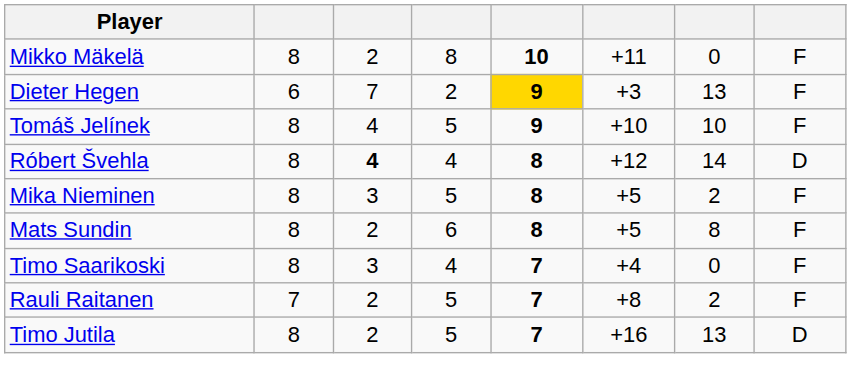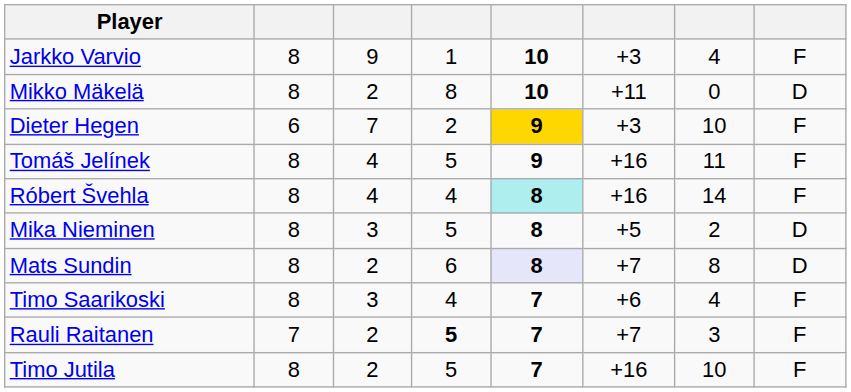+ row: Jarkko Varvio | 8 | 9 | 1 | 10 | +3 | 4 | F
Mikko Mäkelä | column 8: F -> D
Dieter Hegen | column 7: 13 -> 10
Tomáš Jelínek | column 6: +10 -> +16
Tomáš Jelínek | column 7: 10 -> 11
Róbert Švehla | column 3: bold -> normal
Róbert Švehla | column 5: no background -> paleturquoise background
Róbert Švehla | column 6: +12 -> +16
Róbert Švehla | column 8: D -> F
Mika Nieminen | column 8: F -> D
Mats Sundin | column 5: no background -> lavender background
Mats Sundin | column 6: +5 -> +7
Mats Sundin | column 8: F -> D
Timo Saarikoski | column 6: +4 -> +6
Timo Saarikoski | column 7: 0 -> 4
Rauli Raitanen | column 4: normal -> bold
Rauli Raitanen | column 6: +8 -> +7
Rauli Raitanen | column 7: 2 -> 3
Timo Jutila | column 7: 13 -> 10
Timo Jutila | column 8: D -> F
